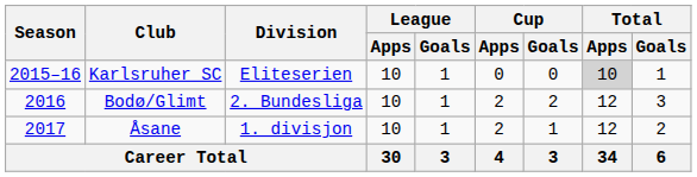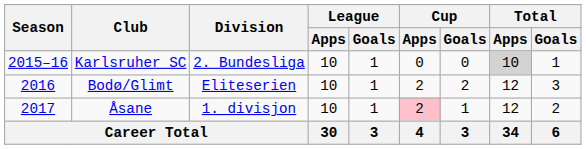Karlsruher SC | Division: Eliteserien -> 2. Bundesliga
Bodø/Glimt | Division: 2. Bundesliga -> Eliteserien
Åsane | Cup / Apps: no background -> pink background
